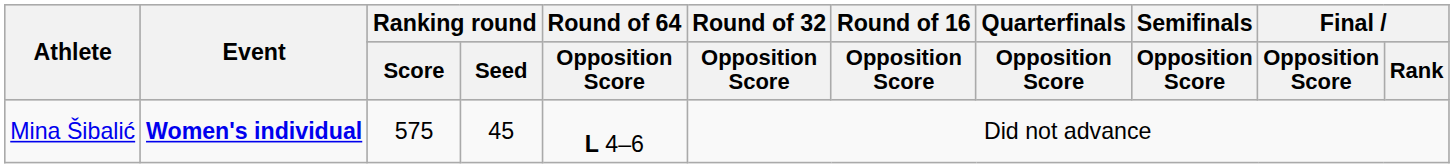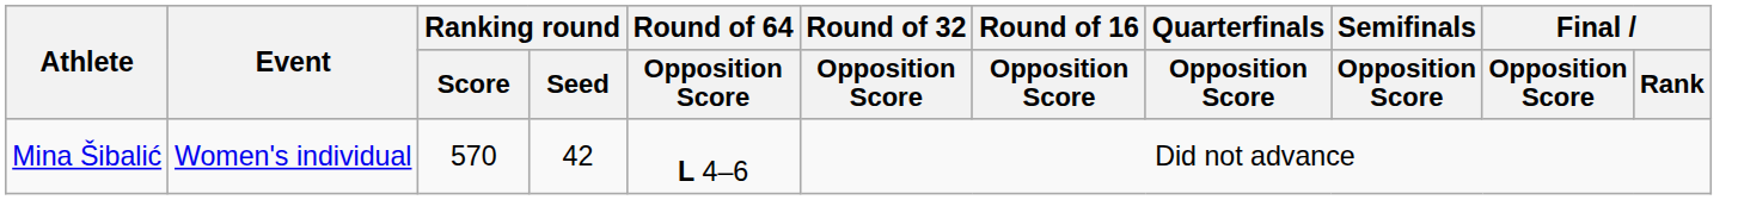Mina Šibalić | Event: bold -> normal
Mina Šibalić | Ranking round / Score: 575 -> 570
Mina Šibalić | Ranking round / Seed: 45 -> 42
